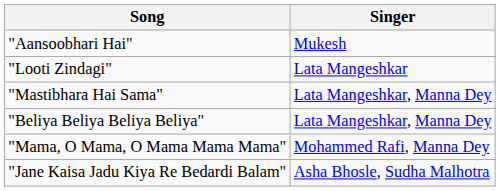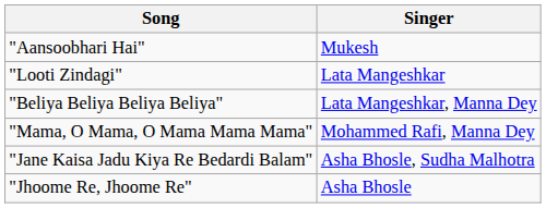- row: "Mastibhara Hai Sama" | Lata Mangeshkar, Manna Dey
+ row: "Jhoome Re, Jhoome Re" | Asha Bhosle
